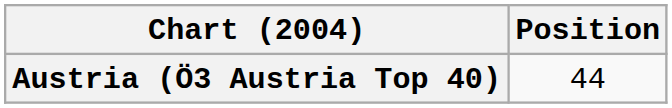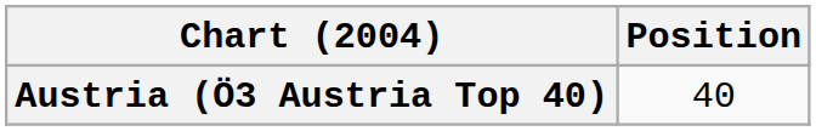Austria (Ö3 Austria Top 40) | Position: 44 -> 40
